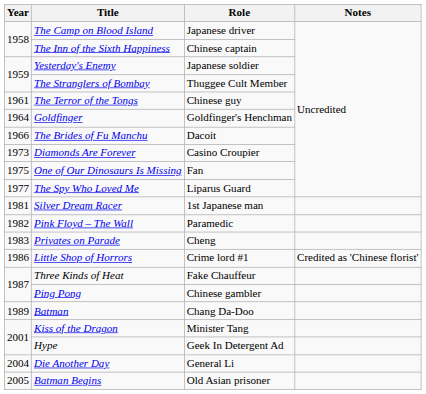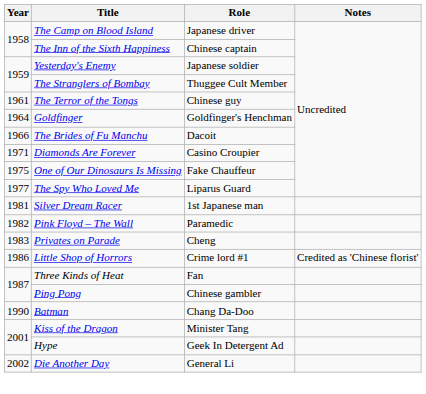Diamonds Are Forever | Year: 1973 -> 1971
One of Our Dinosaurs Is Missing | Role: Fan -> Fake Chauffeur
Three Kinds of Heat | Role: Fake Chauffeur -> Fan
Batman | Year: 1989 -> 1990
Die Another Day | Year: 2004 -> 2002
- row: 2005 | Batman Begins | Old Asian prisoner
